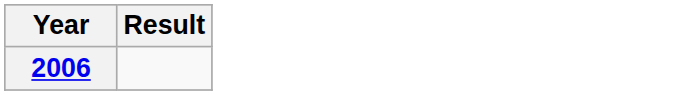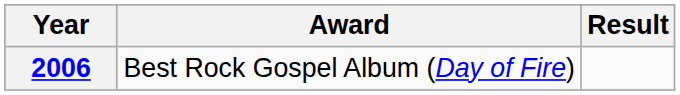+ column: Award | Best Rock Gospel Album (Day of Fire)
